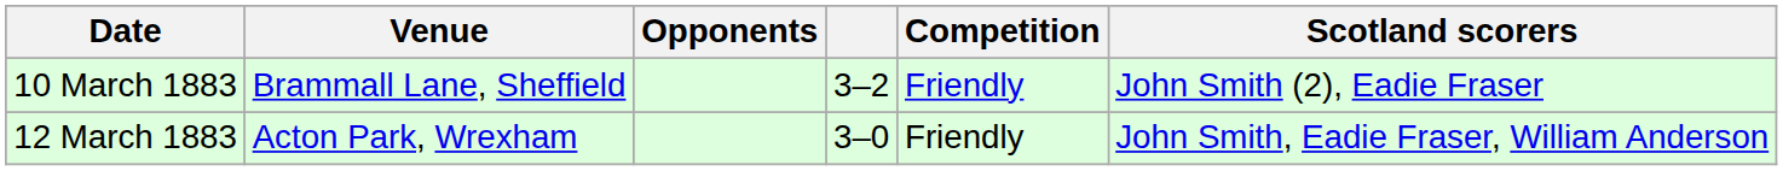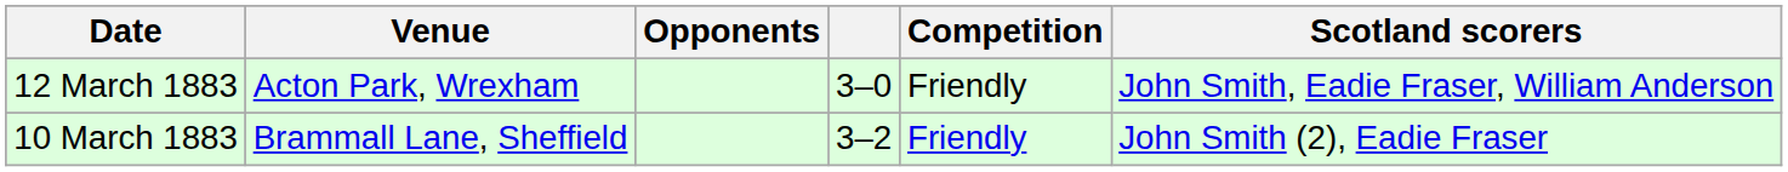rows swapped: 10 March 1883 <-> 12 March 1883
